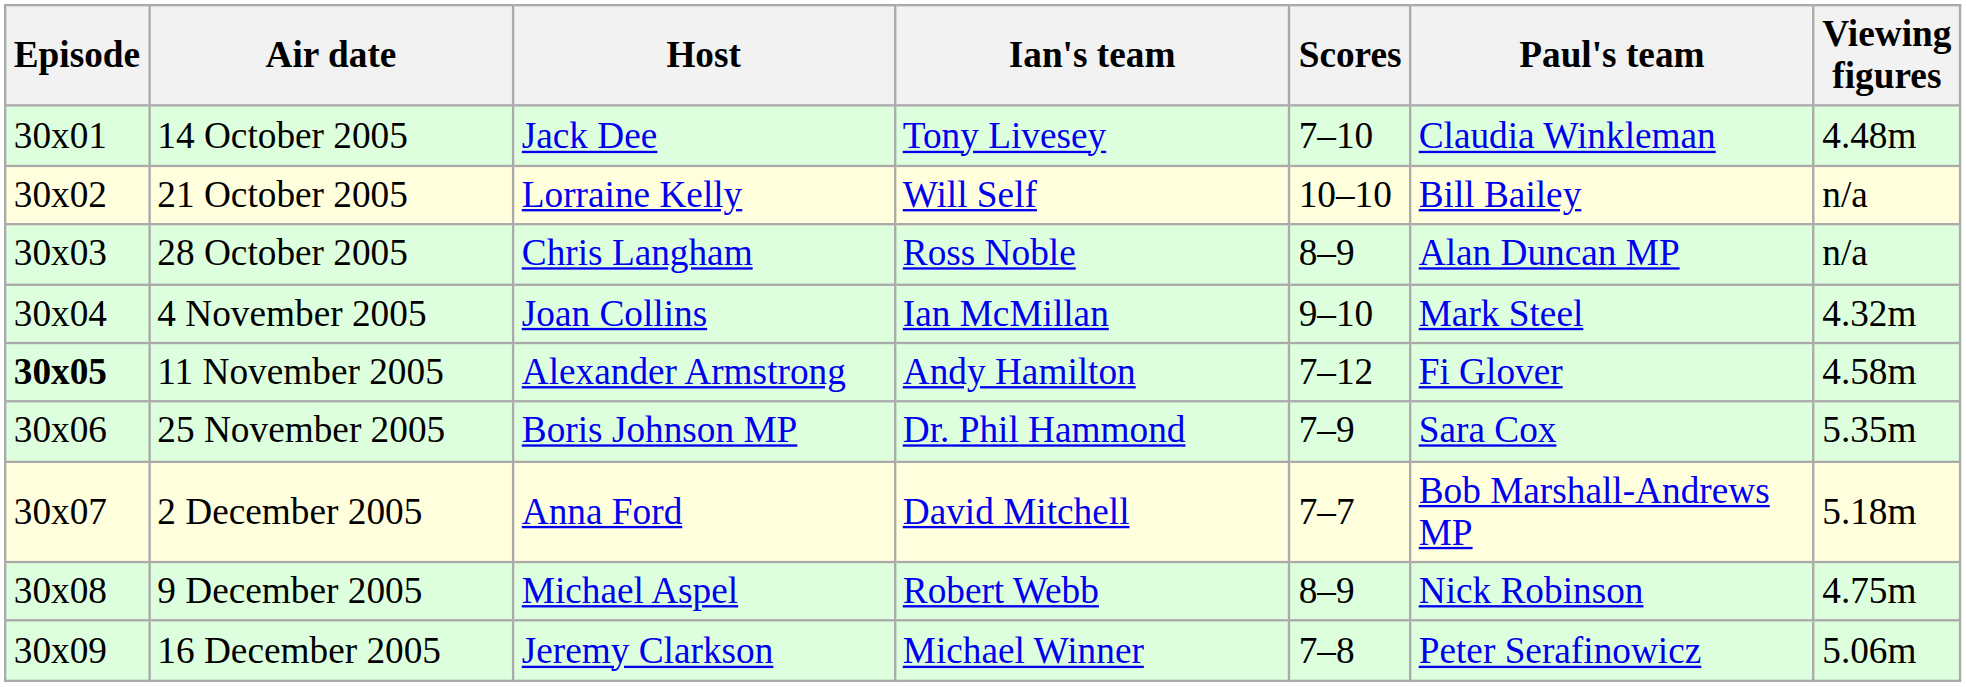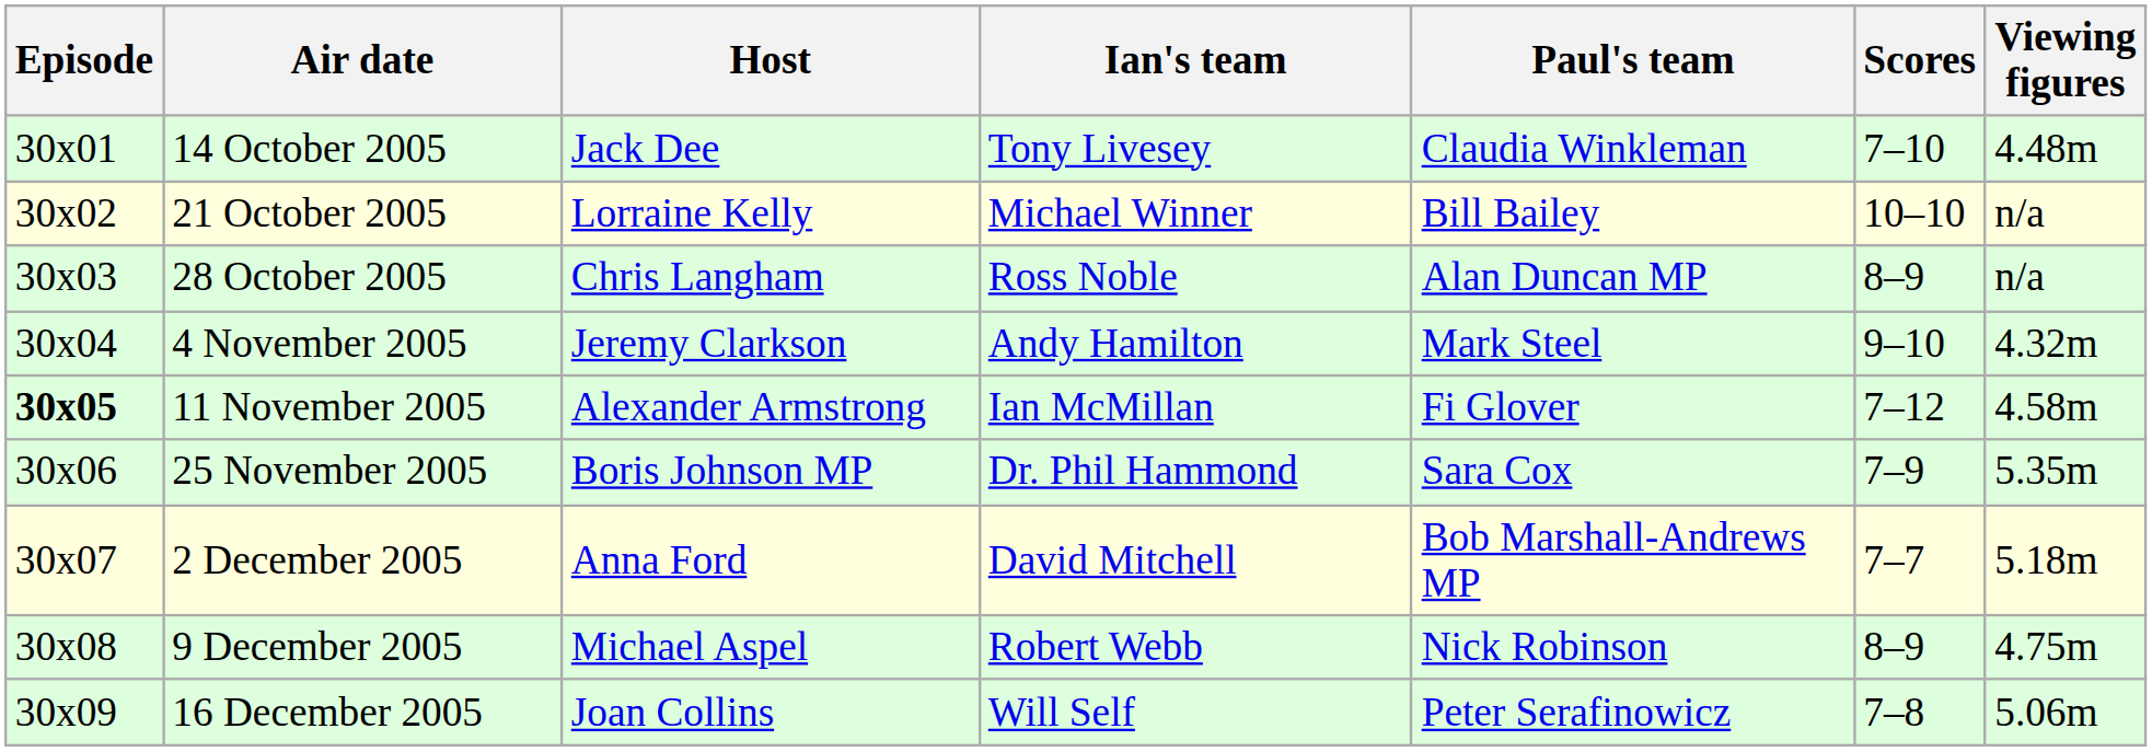columns swapped: Paul's team <-> Scores
21 October 2005 | Ian's team: Will Self -> Michael Winner
4 November 2005 | Host: Joan Collins -> Jeremy Clarkson
4 November 2005 | Ian's team: Ian McMillan -> Andy Hamilton
11 November 2005 | Ian's team: Andy Hamilton -> Ian McMillan
16 December 2005 | Host: Jeremy Clarkson -> Joan Collins
16 December 2005 | Ian's team: Michael Winner -> Will Self
